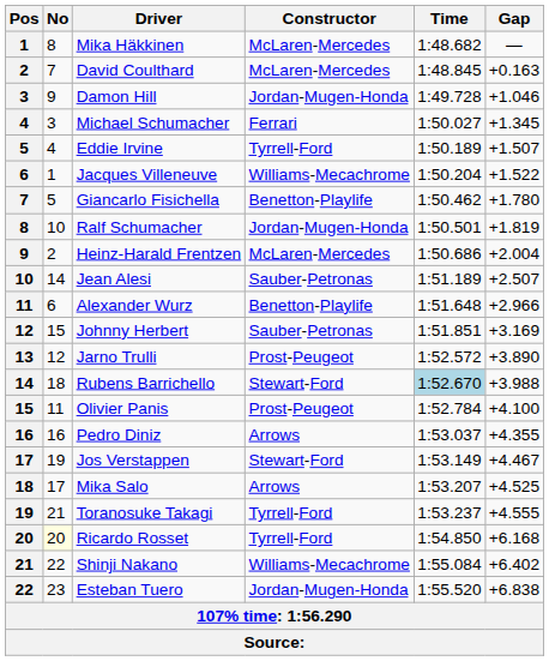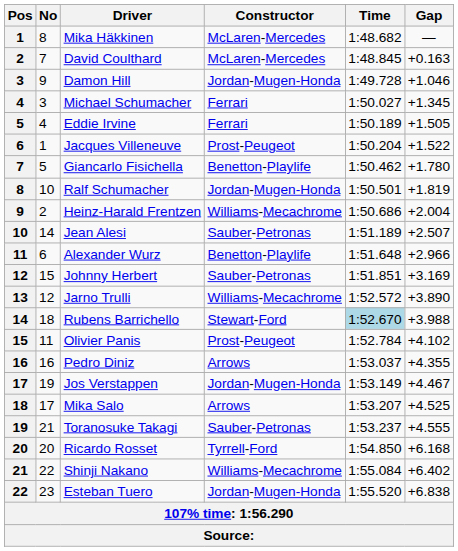Eddie Irvine | Constructor: Tyrrell-Ford -> Ferrari
Eddie Irvine | Gap: +1.507 -> +1.505
Jacques Villeneuve | Constructor: Williams-Mecachrome -> Prost-Peugeot
Heinz-Harald Frentzen | Constructor: McLaren-Mercedes -> Williams-Mecachrome
Jarno Trulli | Constructor: Prost-Peugeot -> Williams-Mecachrome
Olivier Panis | Gap: +4.100 -> +4.102
Jos Verstappen | Constructor: Stewart-Ford -> Jordan-Mugen-Honda
Toranosuke Takagi | Constructor: Tyrrell-Ford -> Sauber-Petronas
Ricardo Rosset | No: lightyellow background -> no background
